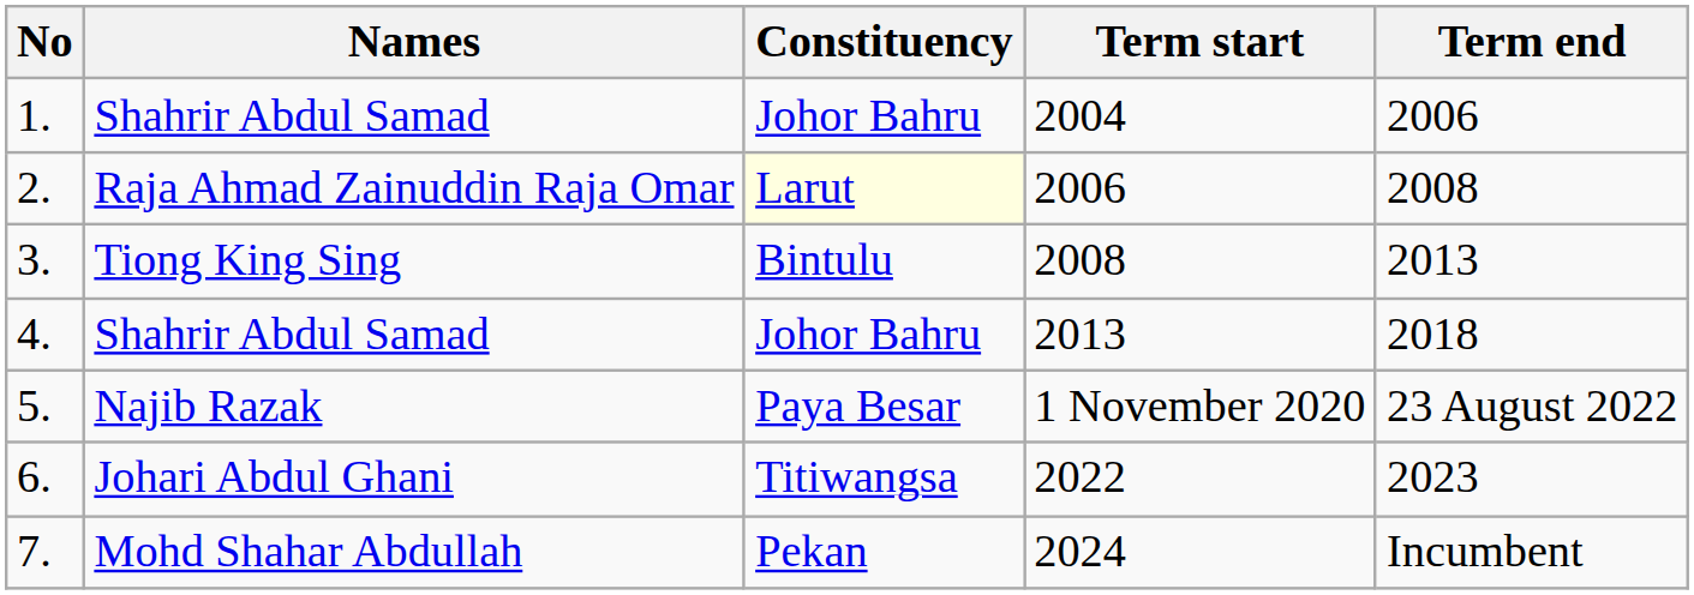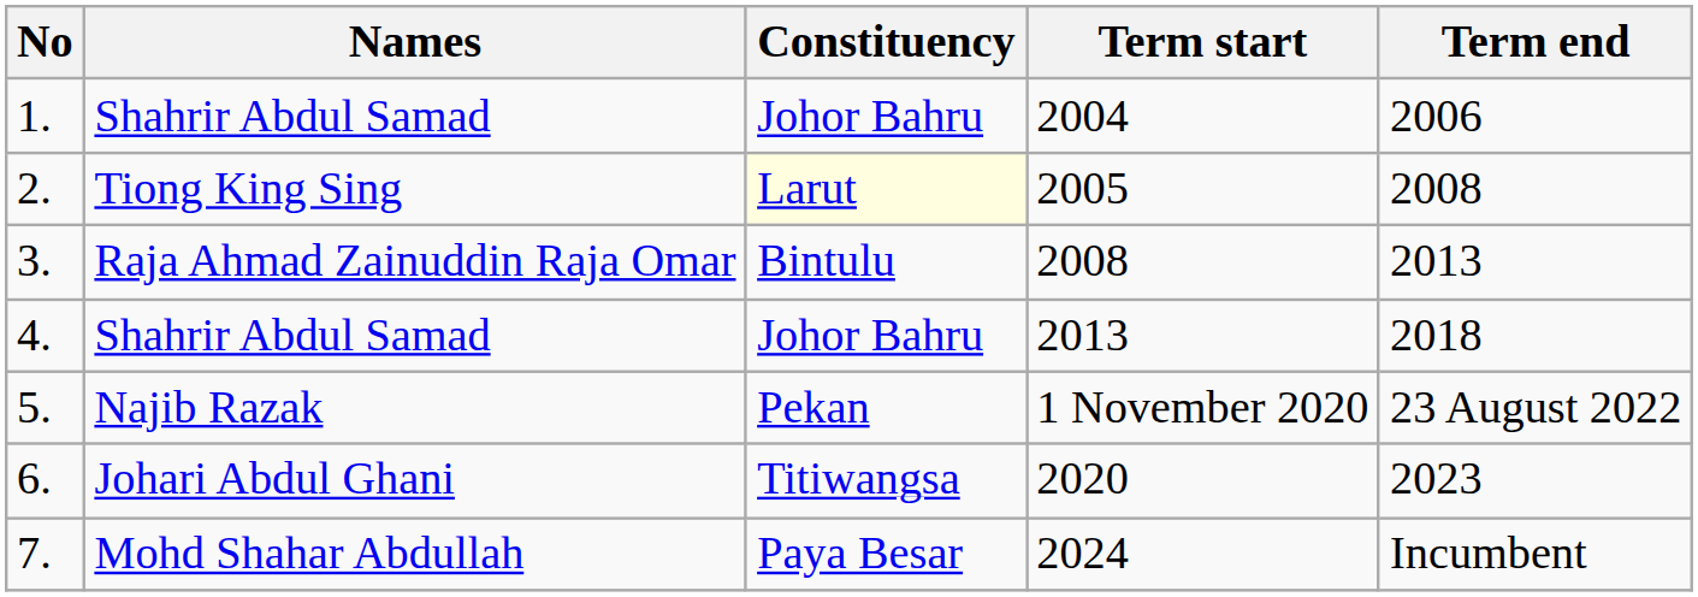2. | Names: Raja Ahmad Zainuddin Raja Omar -> Tiong King Sing
2. | Term start: 2006 -> 2005
3. | Names: Tiong King Sing -> Raja Ahmad Zainuddin Raja Omar
5. | Constituency: Paya Besar -> Pekan
6. | Term start: 2022 -> 2020
7. | Constituency: Pekan -> Paya Besar
